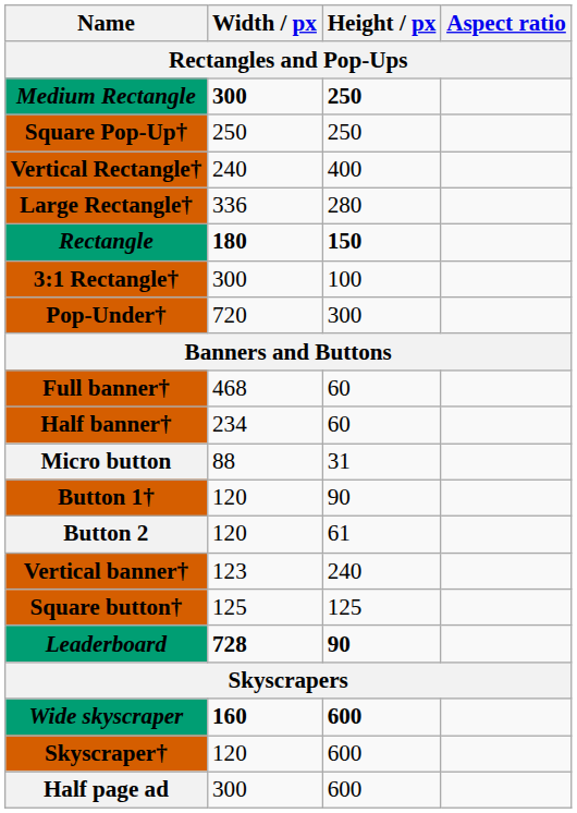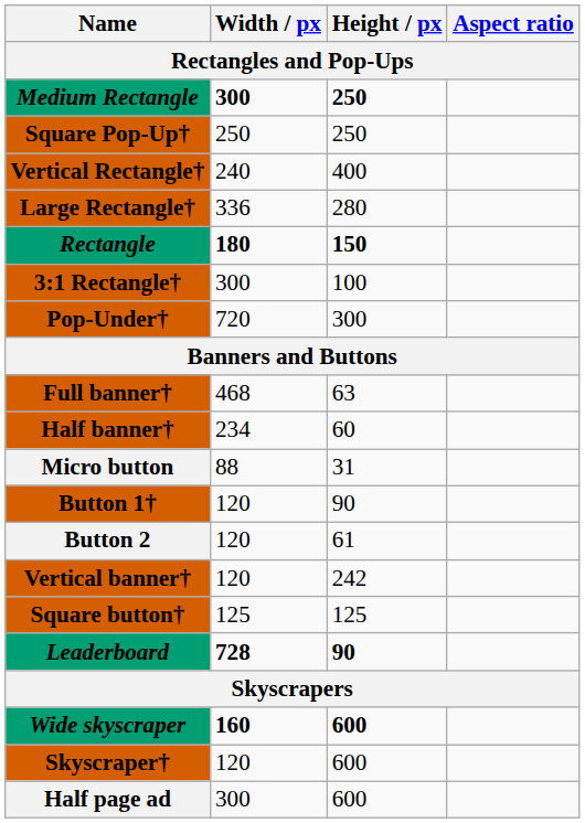Full banner† | Height / px: 60 -> 63
Vertical banner† | Width / px: 123 -> 120
Vertical banner† | Height / px: 240 -> 242
